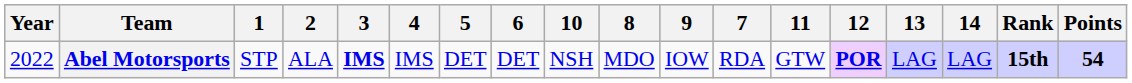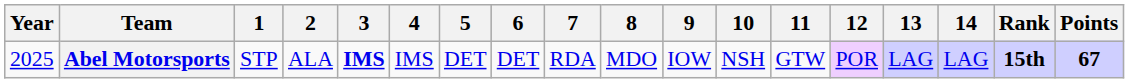columns swapped: 7 <-> 10
Abel Motorsports | Year: 2022 -> 2025
Abel Motorsports | 12: bold -> normal
Abel Motorsports | Points: 54 -> 67
